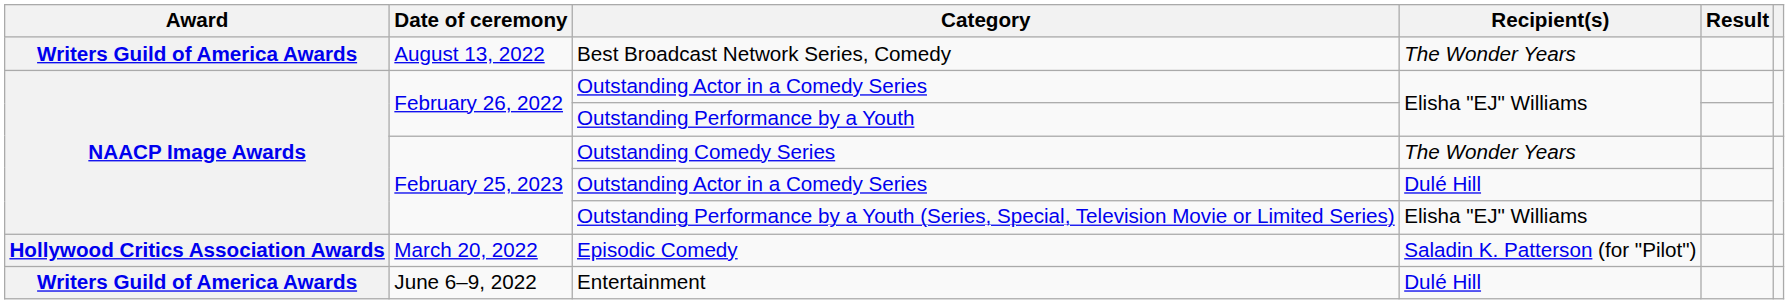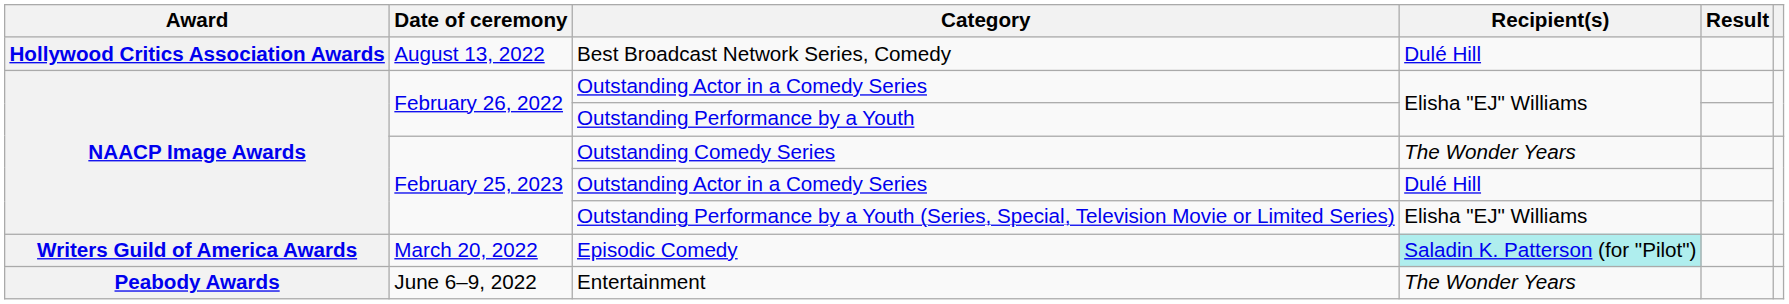Best Broadcast Network Series, Comedy | Award: Writers Guild of America Awards -> Hollywood Critics Association Awards
Best Broadcast Network Series, Comedy | Recipient(s): The Wonder Years -> Dulé Hill
Episodic Comedy | Award: Hollywood Critics Association Awards -> Writers Guild of America Awards
Episodic Comedy | Recipient(s): no background -> paleturquoise background
Entertainment | Award: Writers Guild of America Awards -> Peabody Awards
Entertainment | Recipient(s): Dulé Hill -> The Wonder Years
